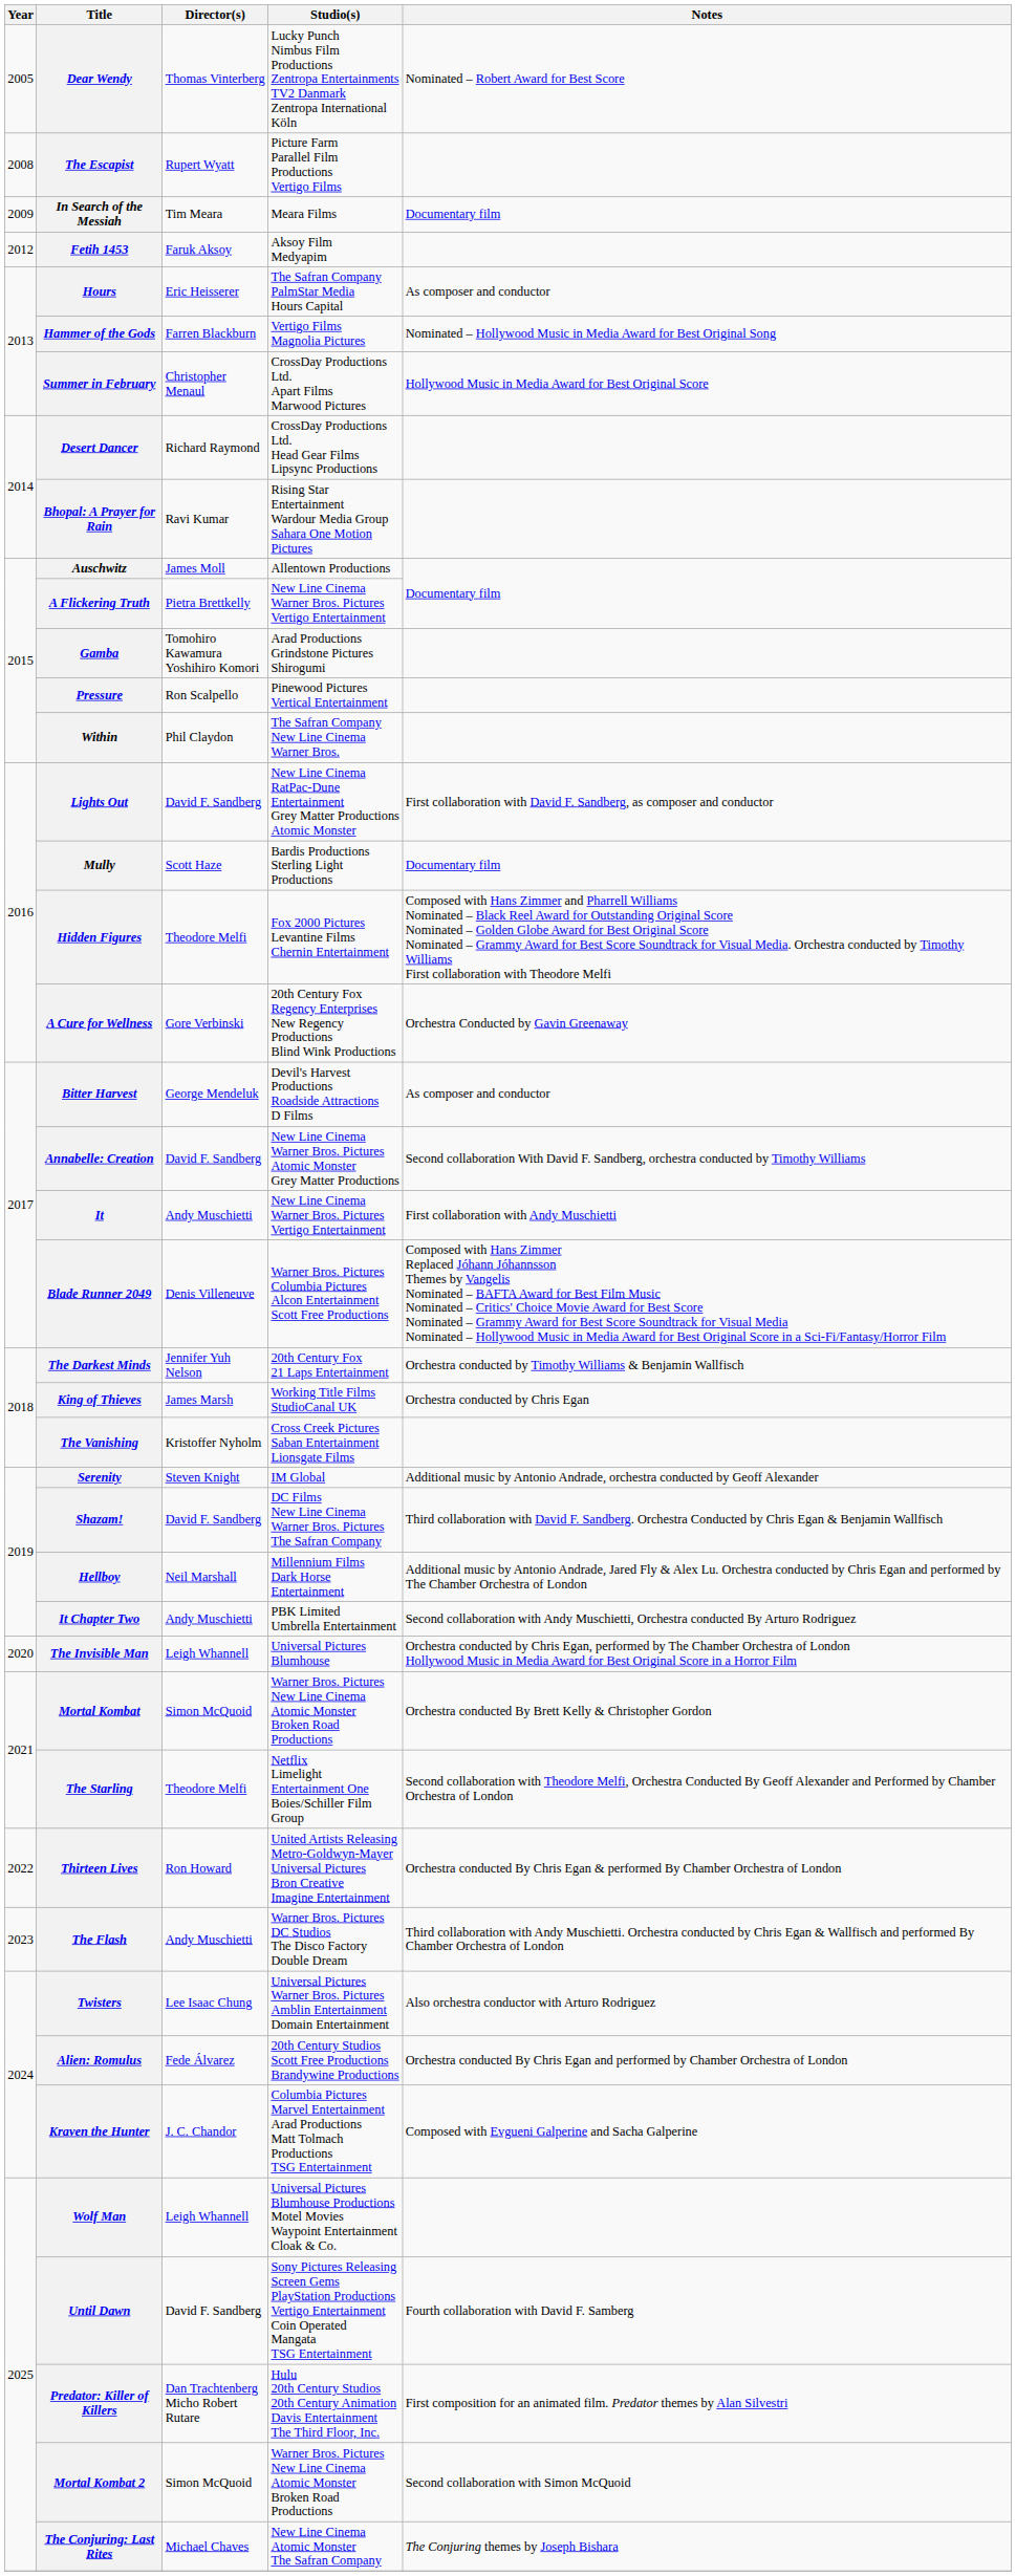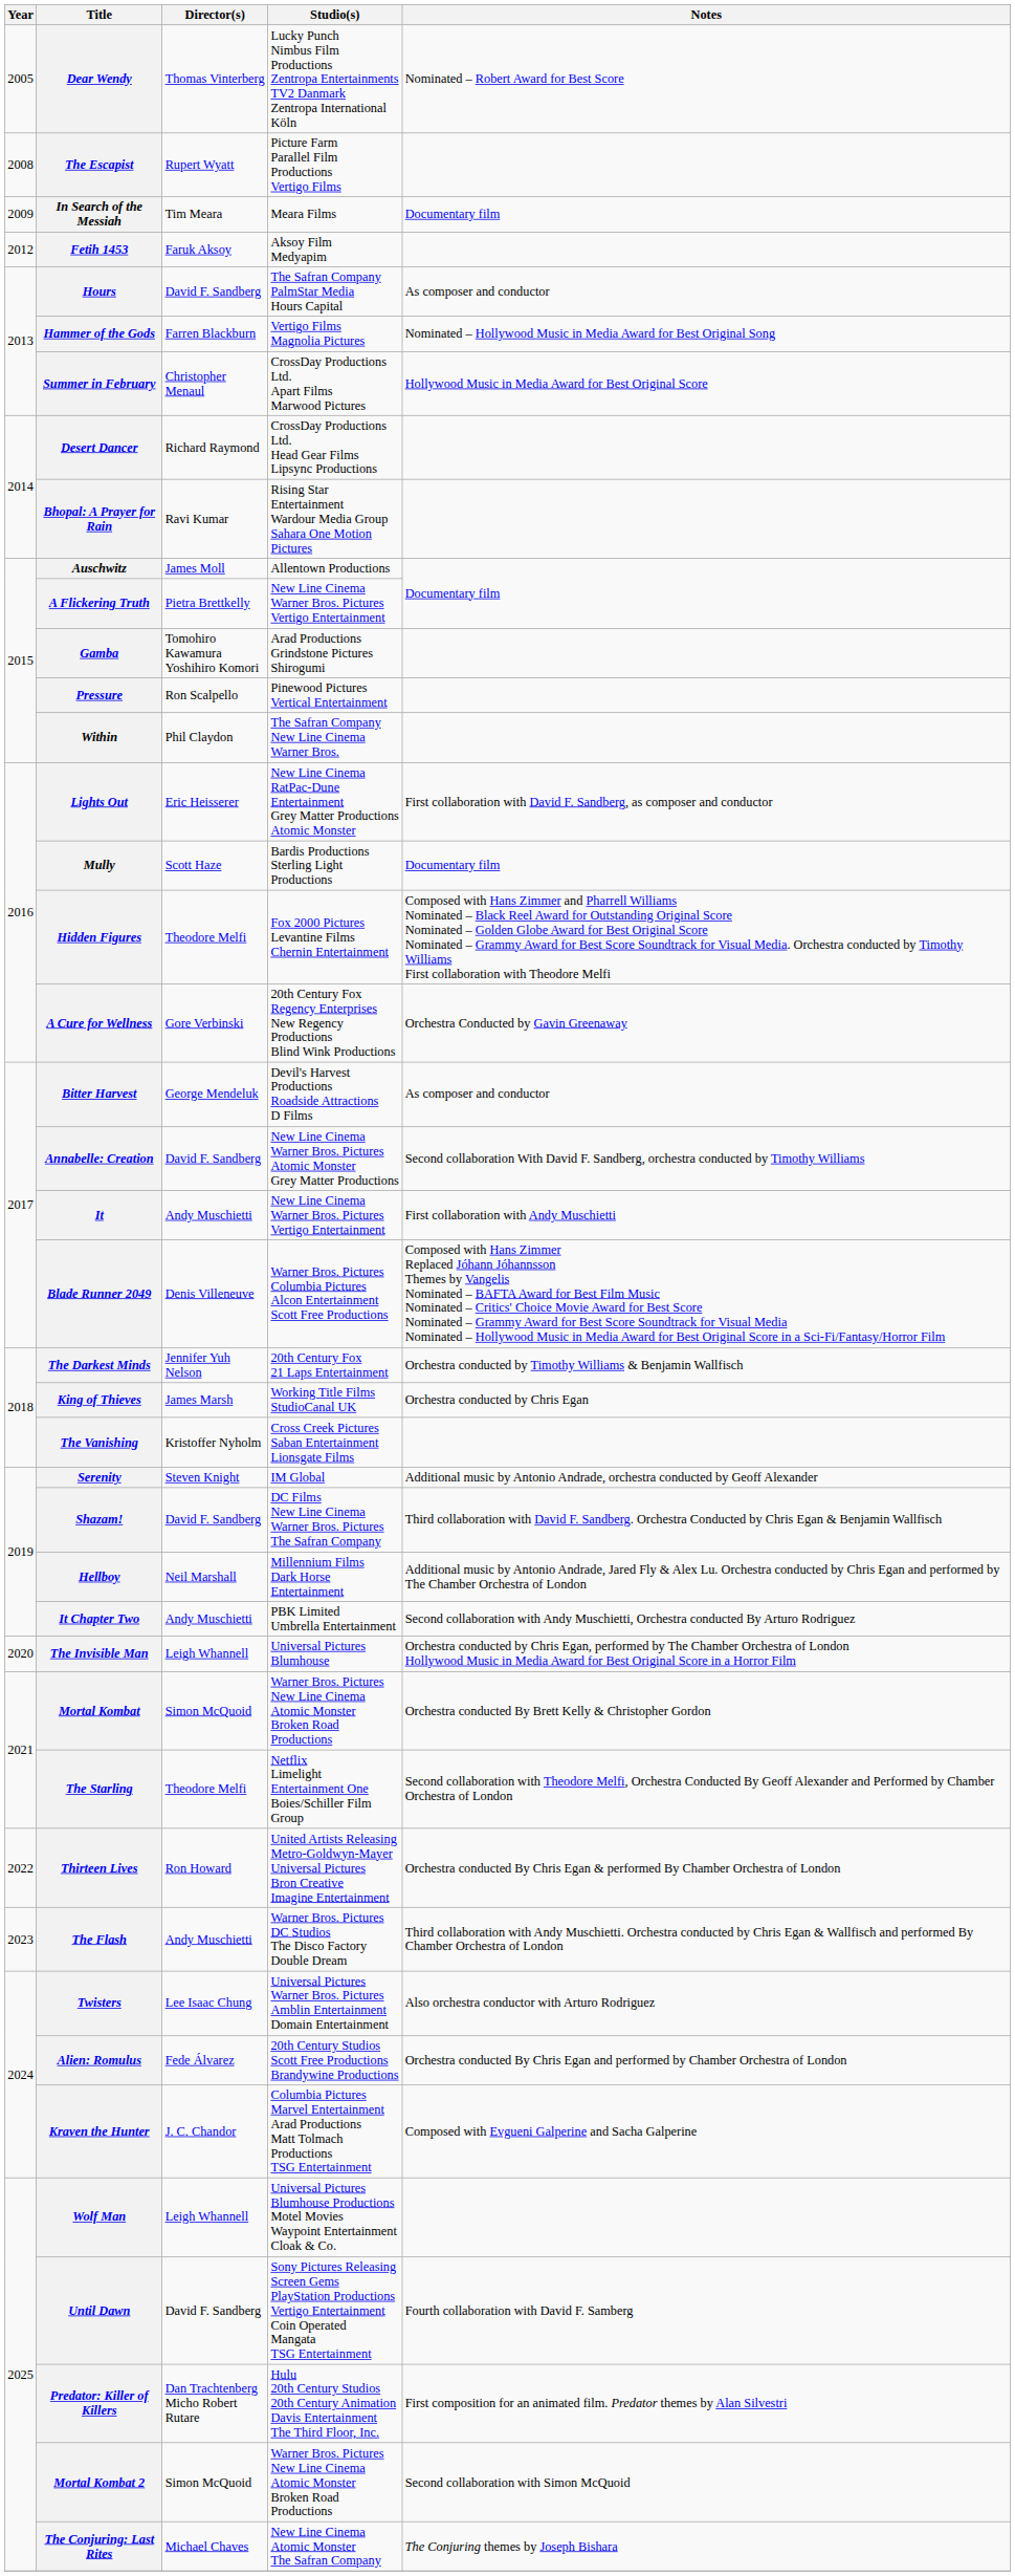Hours | Director(s): Eric Heisserer -> David F. Sandberg
Lights Out | Director(s): David F. Sandberg -> Eric Heisserer
